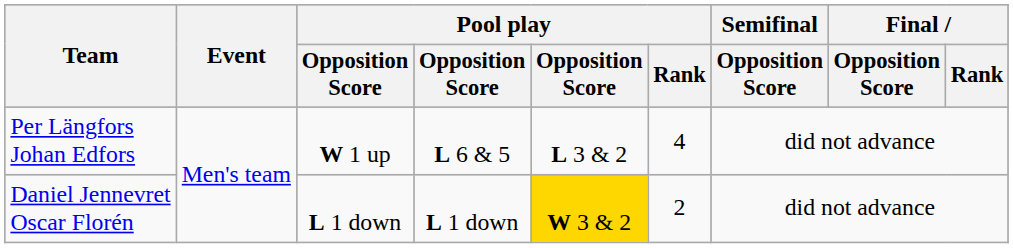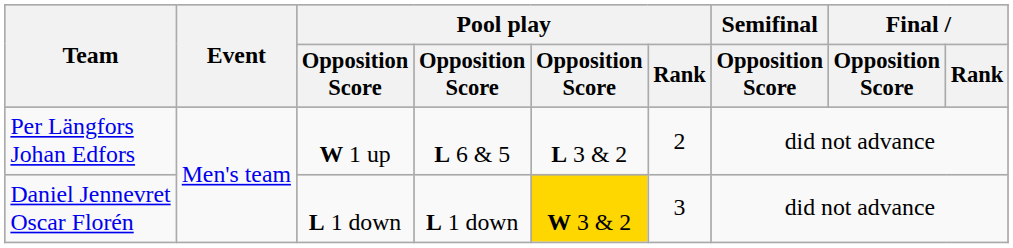Per Längfors Johan Edfors | Pool play / Rank: 4 -> 2
Daniel Jennevret Oscar Florén | Pool play / Rank: 2 -> 3
